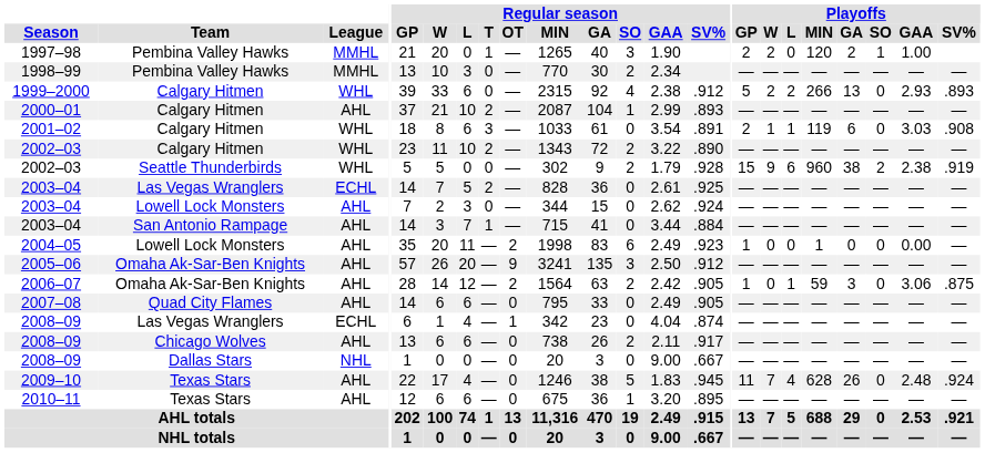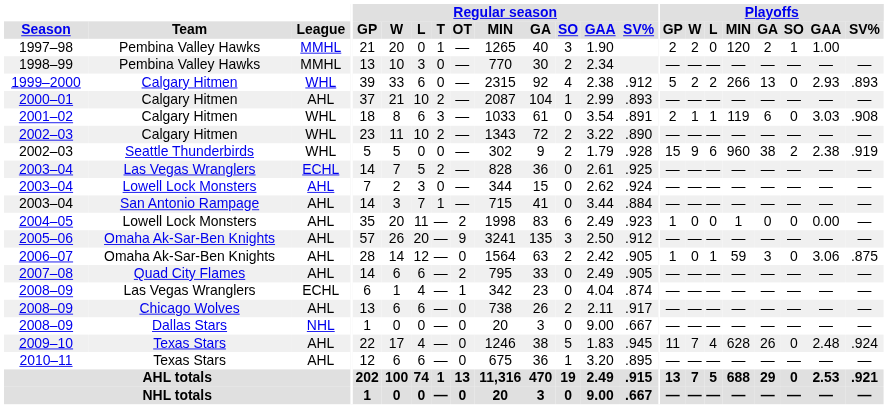2006–07 | Regular season / OT: 2 -> 0
2007–08 | Regular season / OT: 0 -> 2
